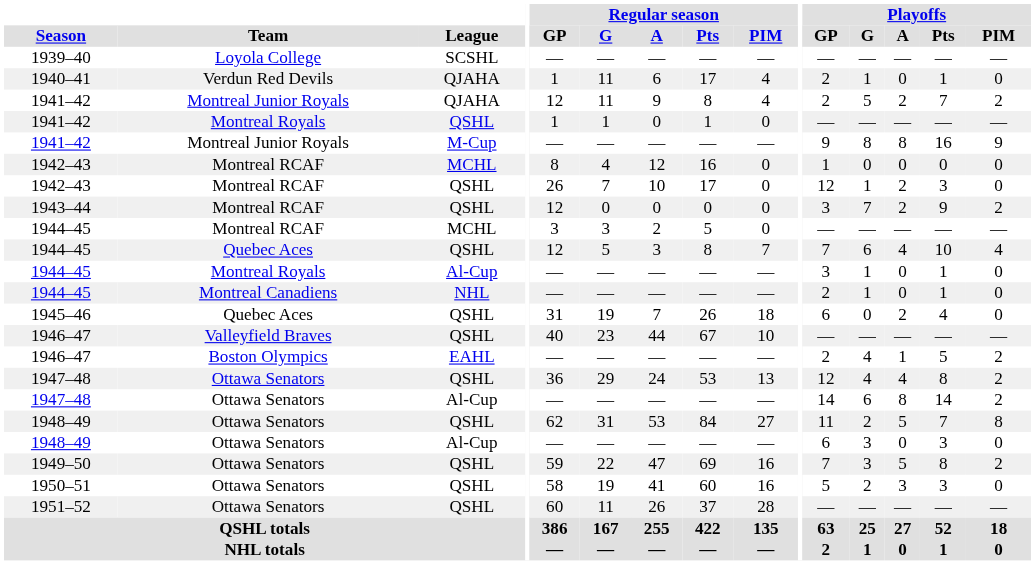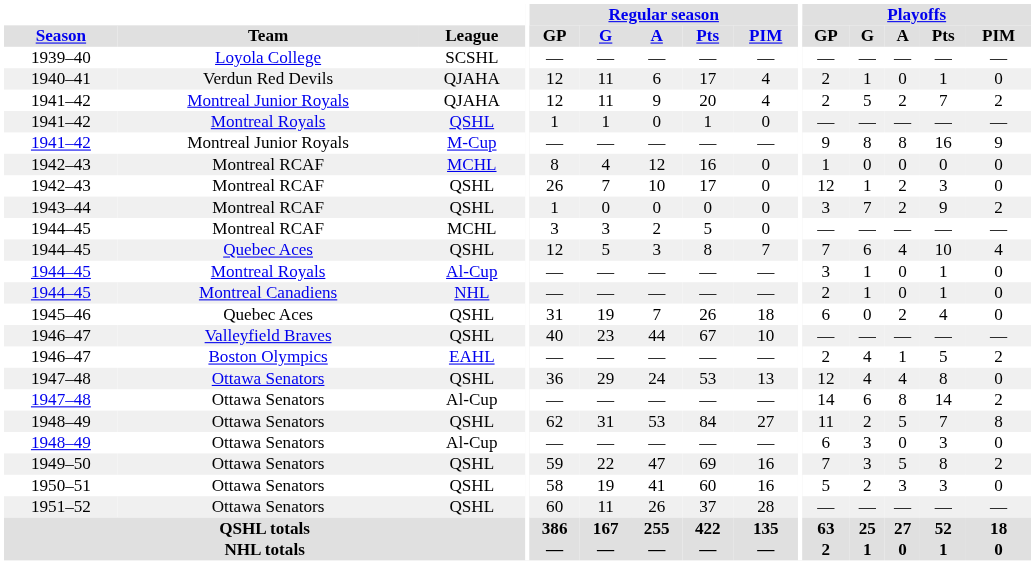1940–41 | Regular season / GP: 1 -> 12
1941–42 / QJAHA | Regular season / Pts: 8 -> 20
1943–44 | Regular season / GP: 12 -> 1
1947–48 / QSHL | Playoffs / PIM: 2 -> 0
